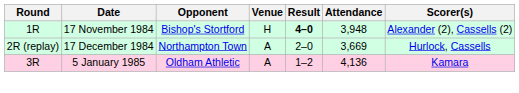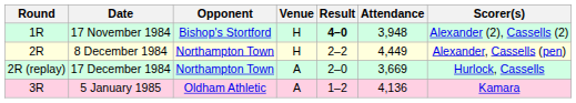+ row: 2R | 8 December 1984 | Northampton Town | H | 2–2 | 4,449 | Alexander, Cassells (pen)
